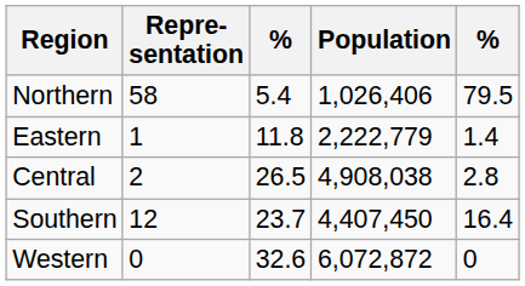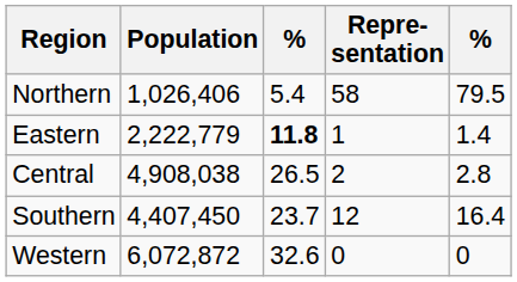columns swapped: Population <-> Repre- sentation
Eastern | column 3: normal -> bold
